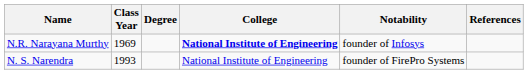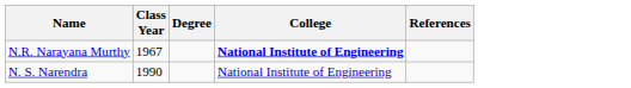- column: Notability | founder of Infosys | founder of FirePro Systems
N.R. Narayana Murthy | Class Year: 1969 -> 1967
N. S. Narendra | Class Year: 1993 -> 1990
